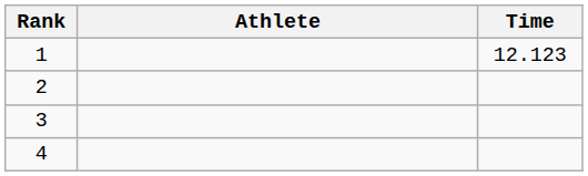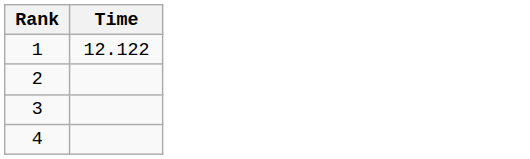- column: Athlete
1 | Time: 12.123 -> 12.122
